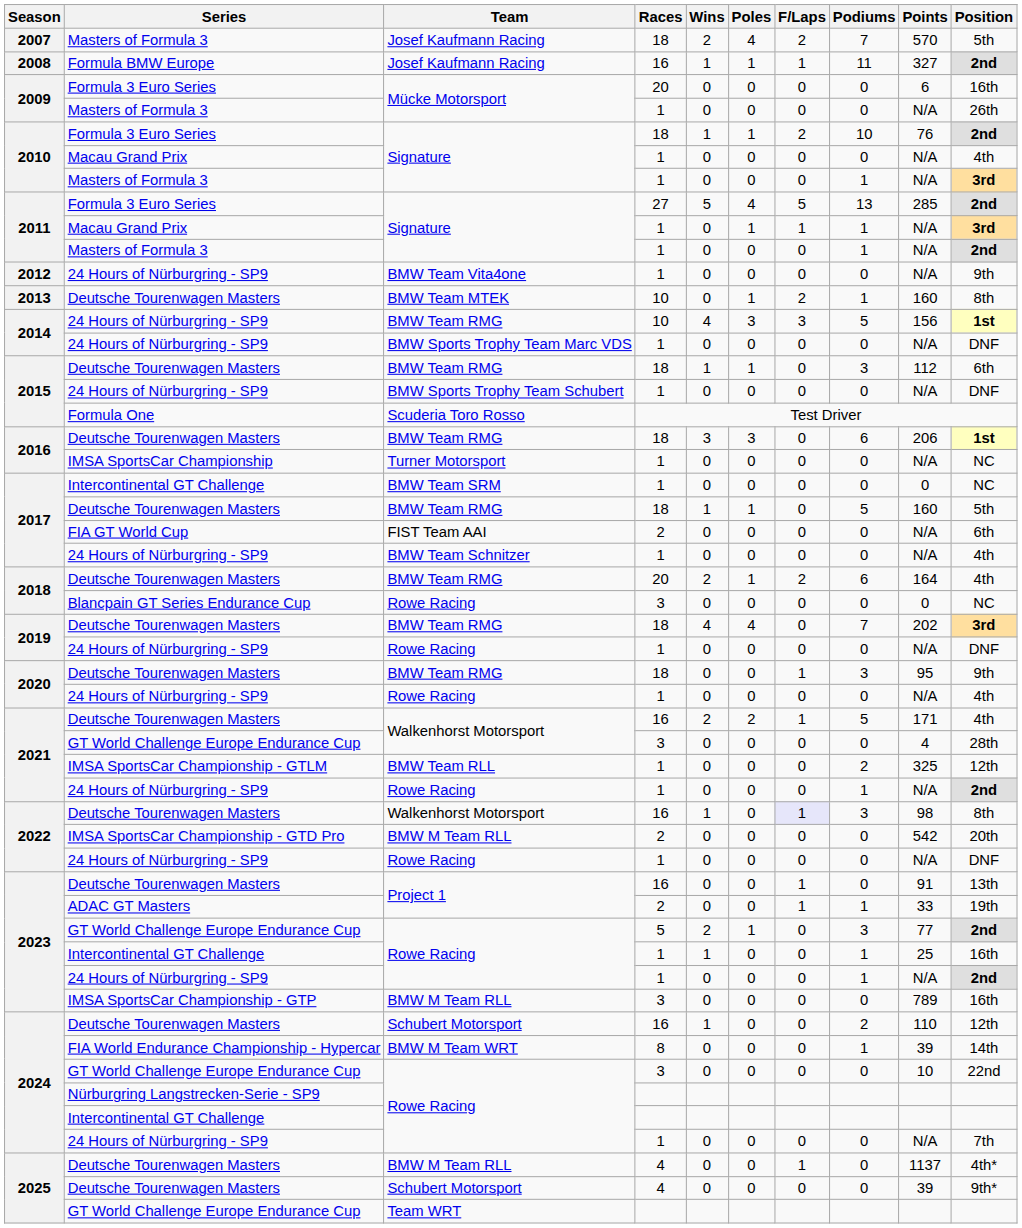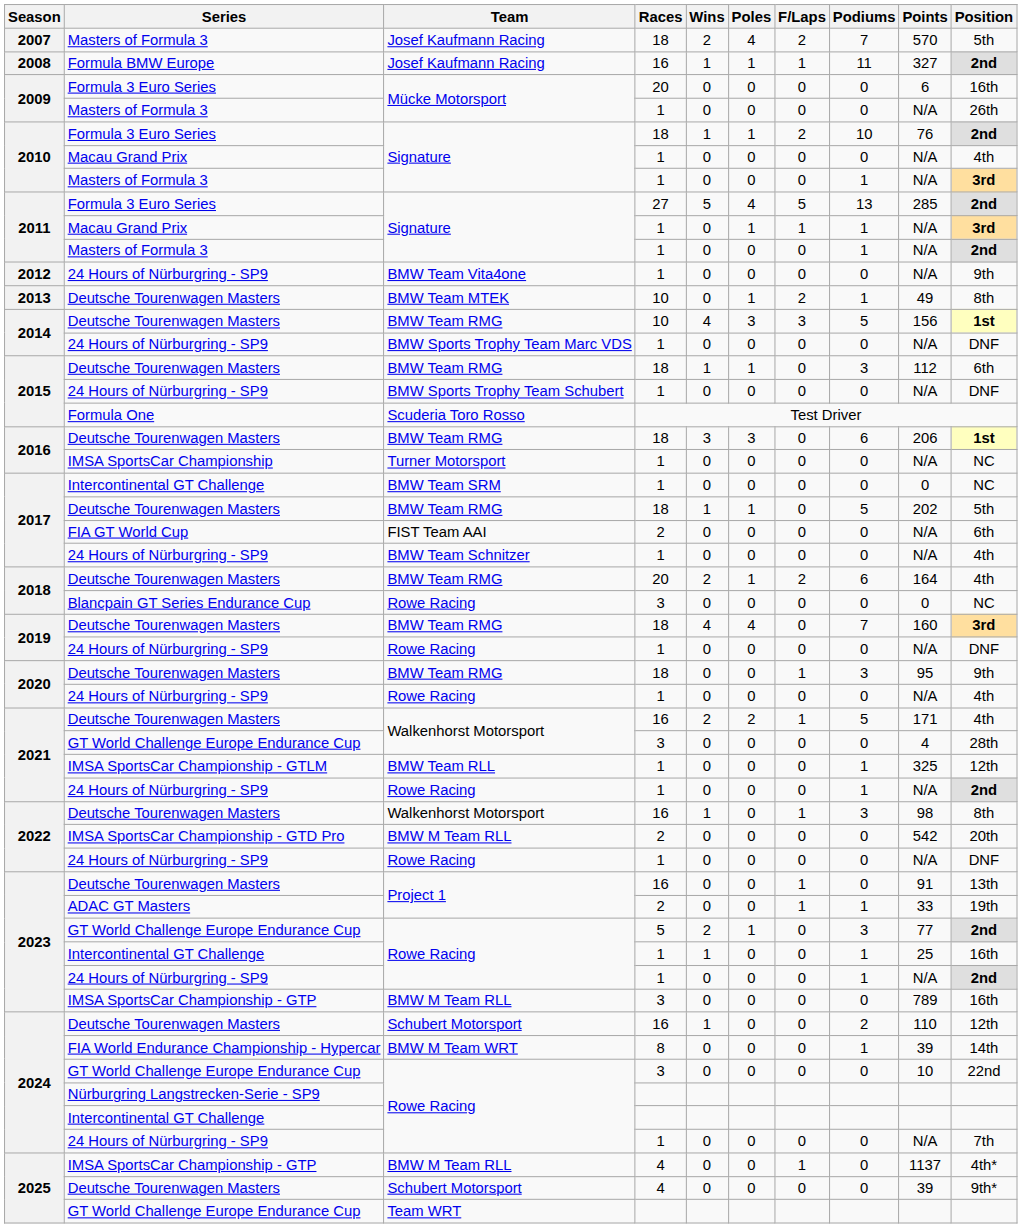BMW Team MTEK | Points: 160 -> 49
2014 / BMW Team RMG | Series: 24 Hours of Nürburgring - SP9 -> Deutsche Tourenwagen Masters
2017 / BMW Team RMG | Points: 160 -> 202
2019 / BMW Team RMG | Points: 202 -> 160
BMW Team RLL | Podiums: 2 -> 1
2022 / Walkenhorst Motorsport | F/Laps: lavender background -> no background
2025 / BMW M Team RLL | Series: Deutsche Tourenwagen Masters -> IMSA SportsCar Championship - GTP
